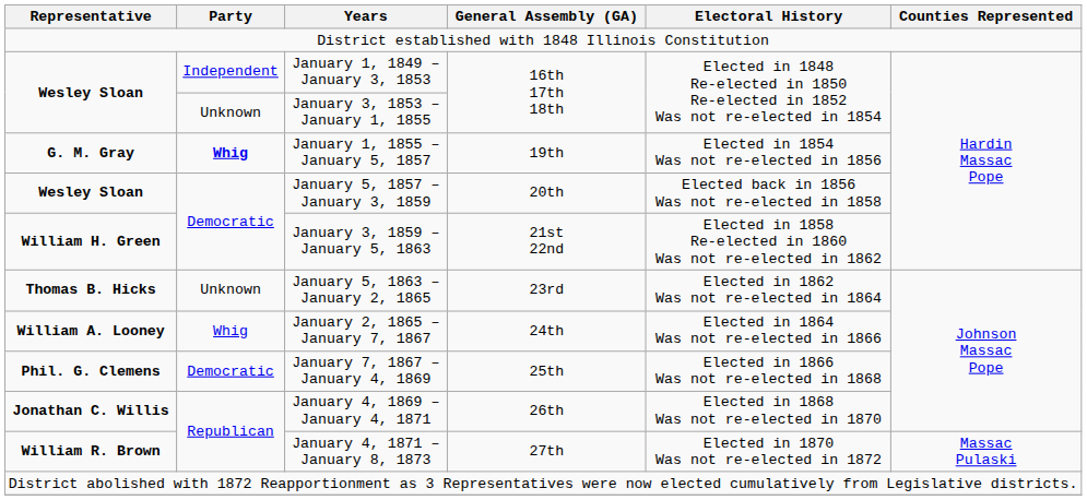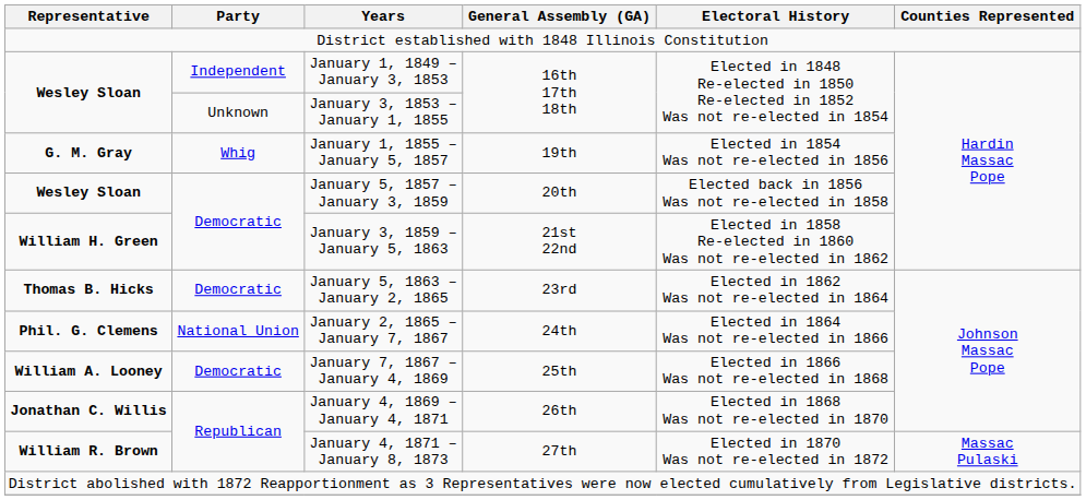January 1, 1855 – January 5, 1857 | Party: bold -> normal
January 5, 1863 – January 2, 1865 | Party: Unknown -> Democratic
January 2, 1865 – January 7, 1867 | Representative: William A. Looney -> Phil. G. Clemens
January 2, 1865 – January 7, 1867 | Party: Whig -> National Union
January 7, 1867 – January 4, 1869 | Representative: Phil. G. Clemens -> William A. Looney
